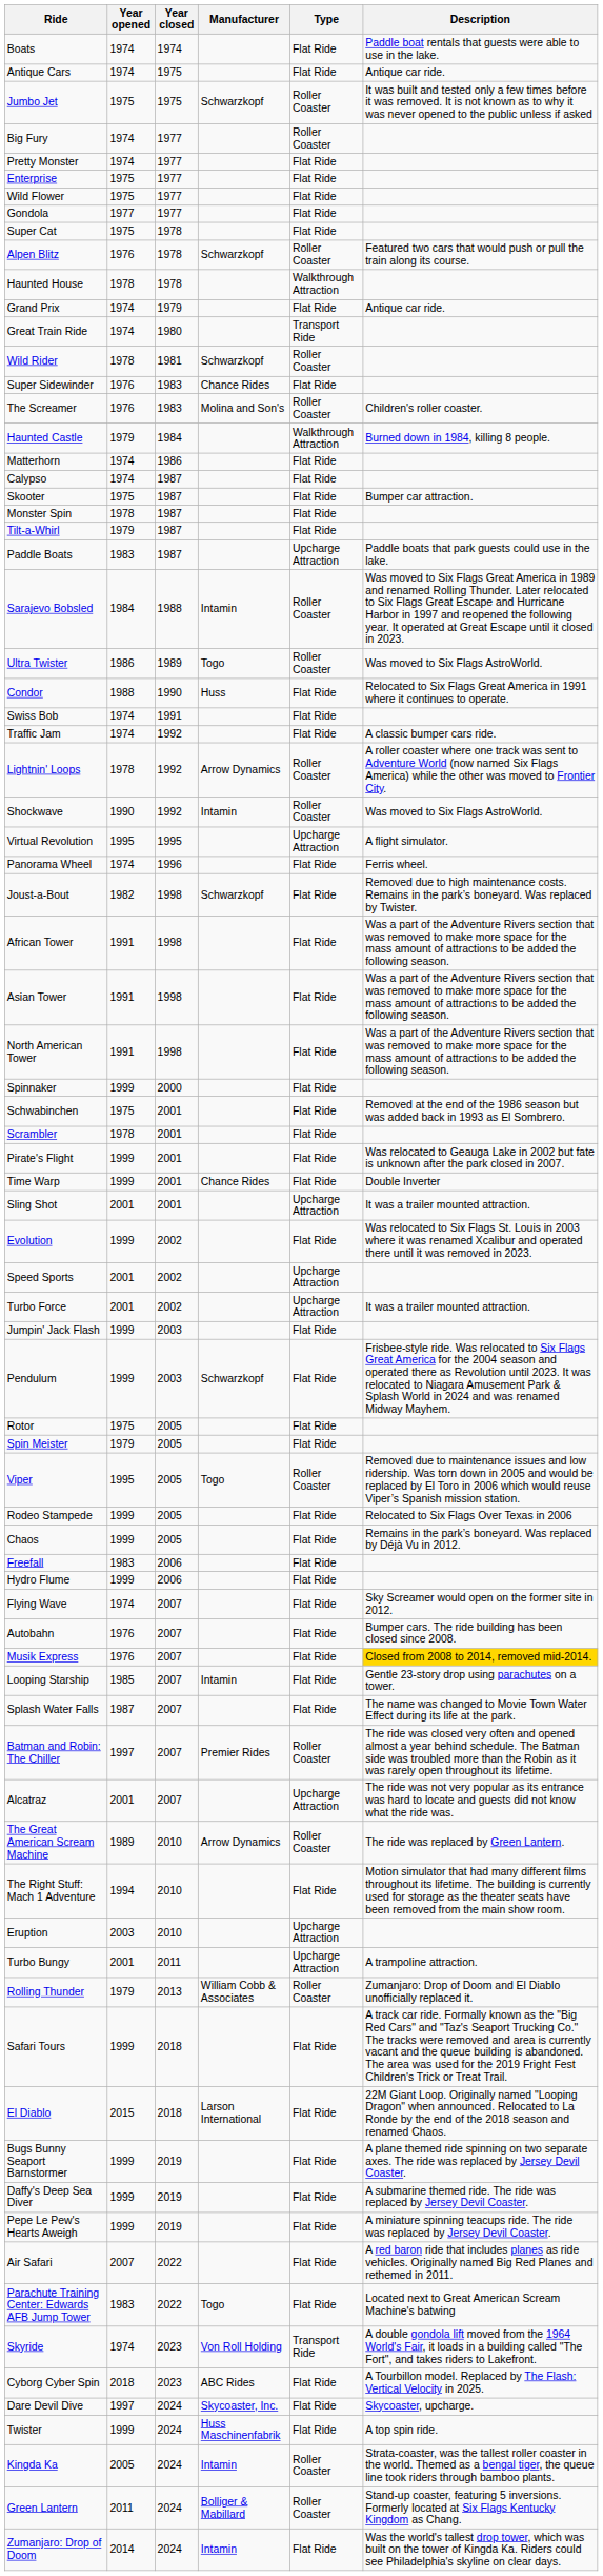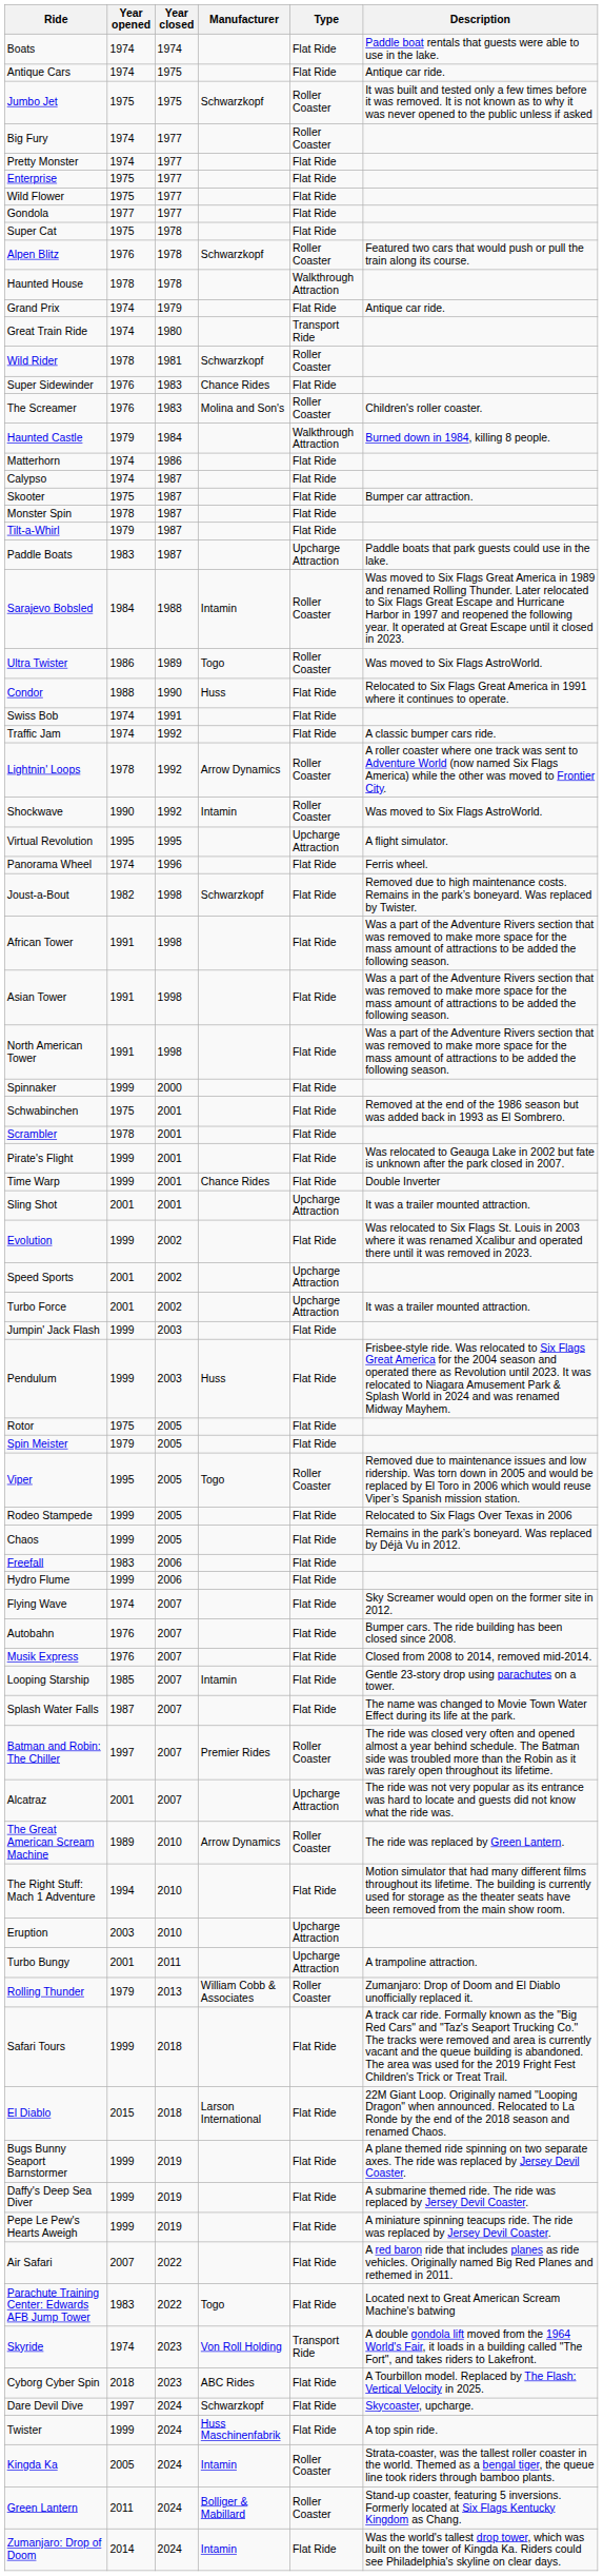Pendulum | Manufacturer: Schwarzkopf -> Huss
Musik Express | Description: gold background -> no background
Dare Devil Dive | Manufacturer: Skycoaster, Inc. -> Schwarzkopf
